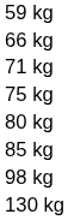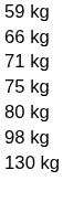- row: 85 kg
